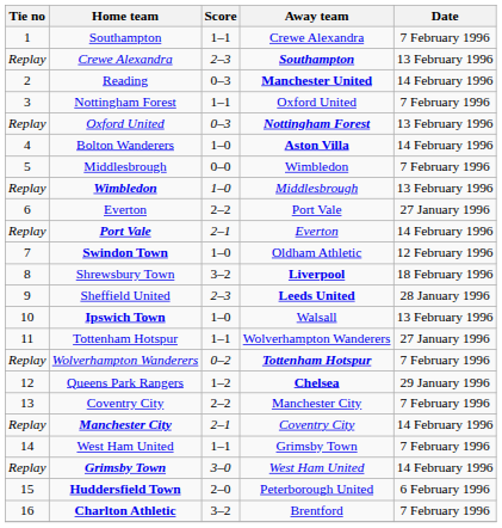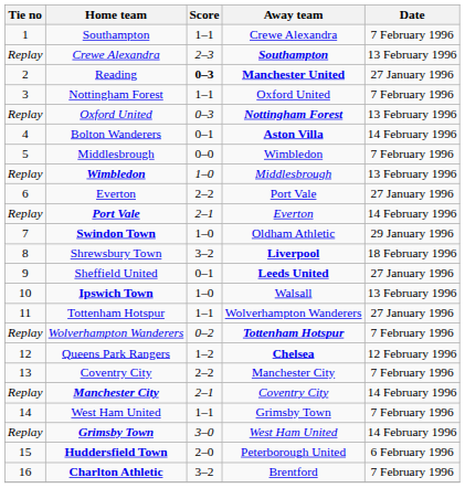Reading | Score: normal -> bold
Reading | Date: 14 February 1996 -> 27 January 1996
Bolton Wanderers | Score: 1–0 -> 0–1
Swindon Town | Date: 12 February 1996 -> 29 January 1996
Sheffield United | Score: 2–3 -> 0–1
Sheffield United | Date: 28 January 1996 -> 27 January 1996
Queens Park Rangers | Date: 29 January 1996 -> 12 February 1996
